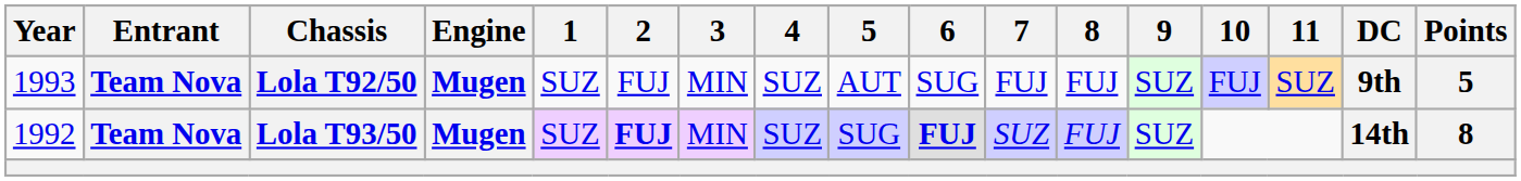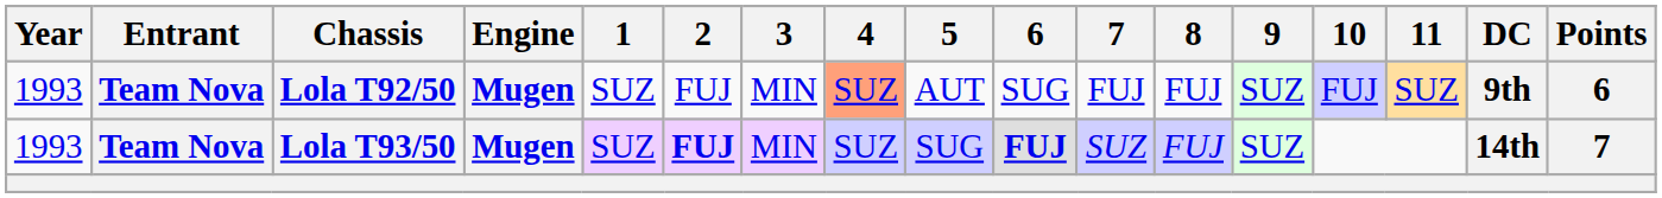Lola T92/50 | 4: no background -> lightsalmon background
Lola T92/50 | Points: 5 -> 6
Lola T93/50 | Year: 1992 -> 1993
Lola T93/50 | Points: 8 -> 7
